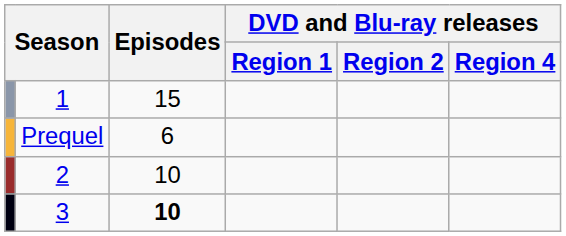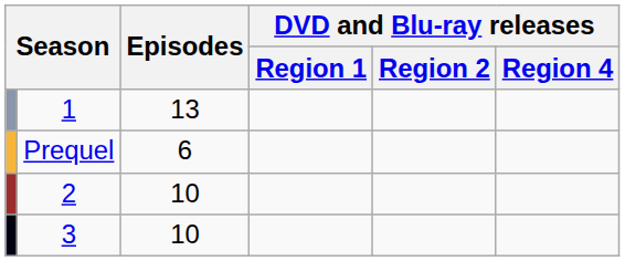1 | Episodes: 15 -> 13
3 | Episodes: bold -> normal
